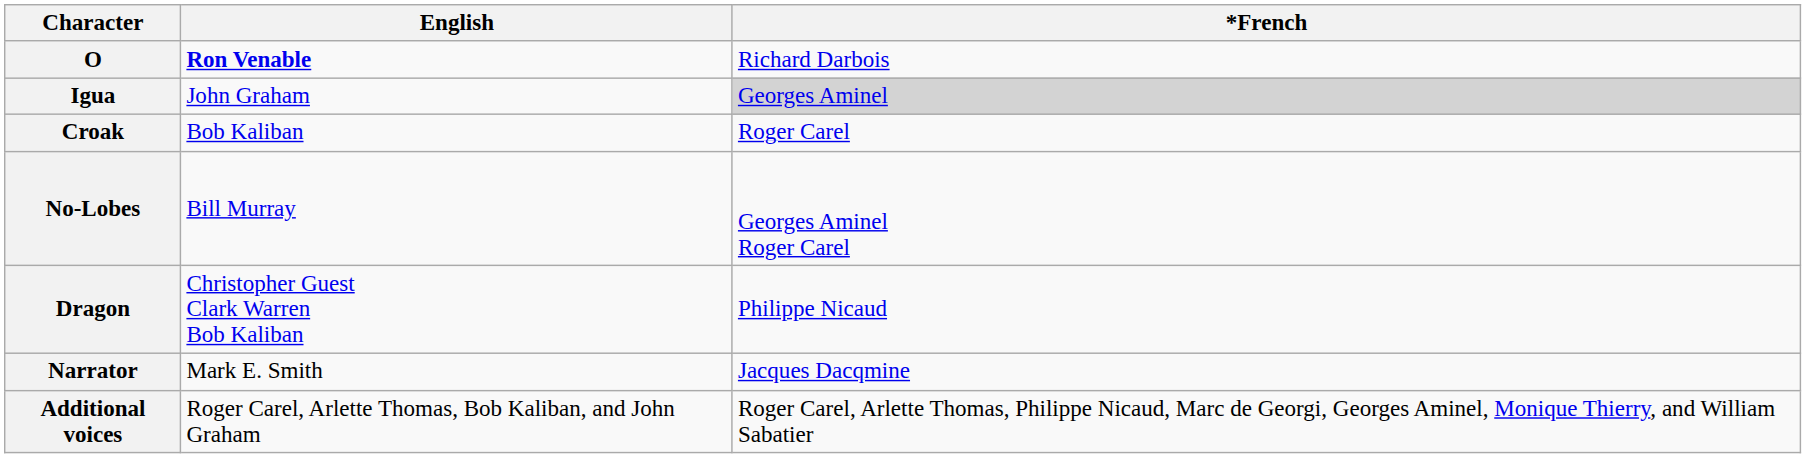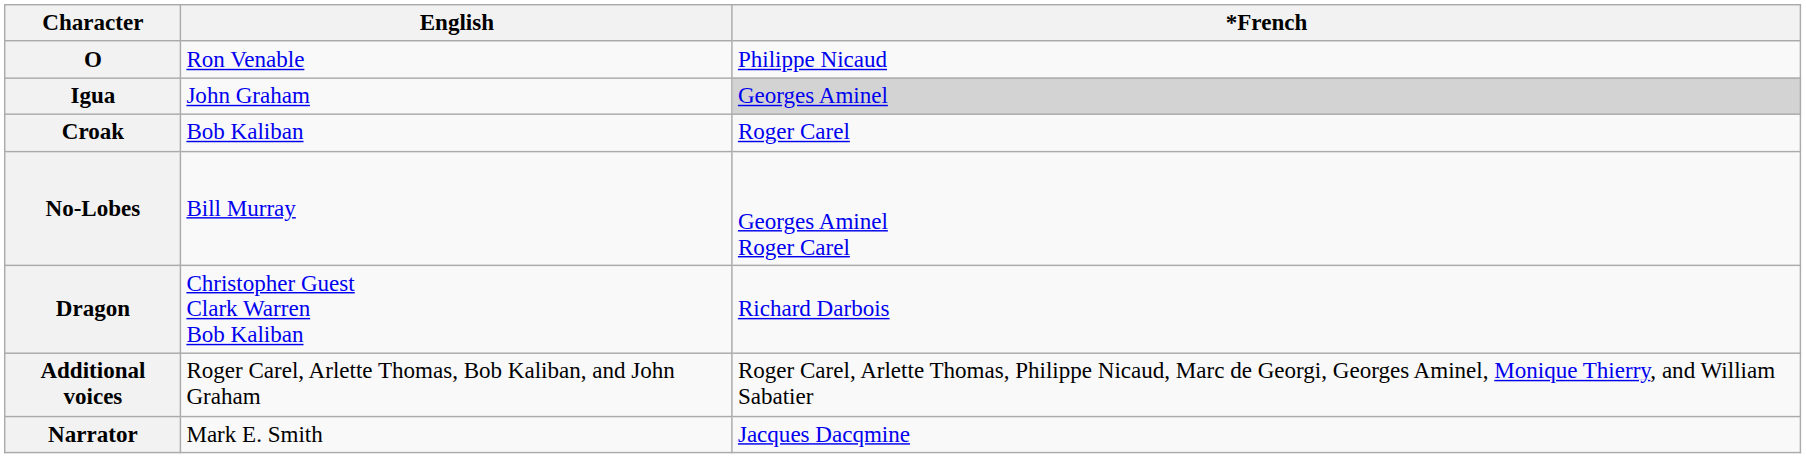O | English: bold -> normal
O | *French: Richard Darbois -> Philippe Nicaud
Dragon | *French: Philippe Nicaud -> Richard Darbois
rows swapped: Narrator <-> Additional voices
